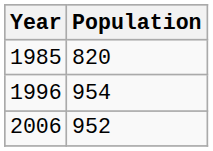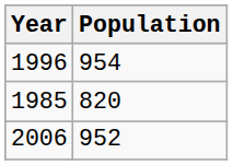rows swapped: 1985 <-> 1996
